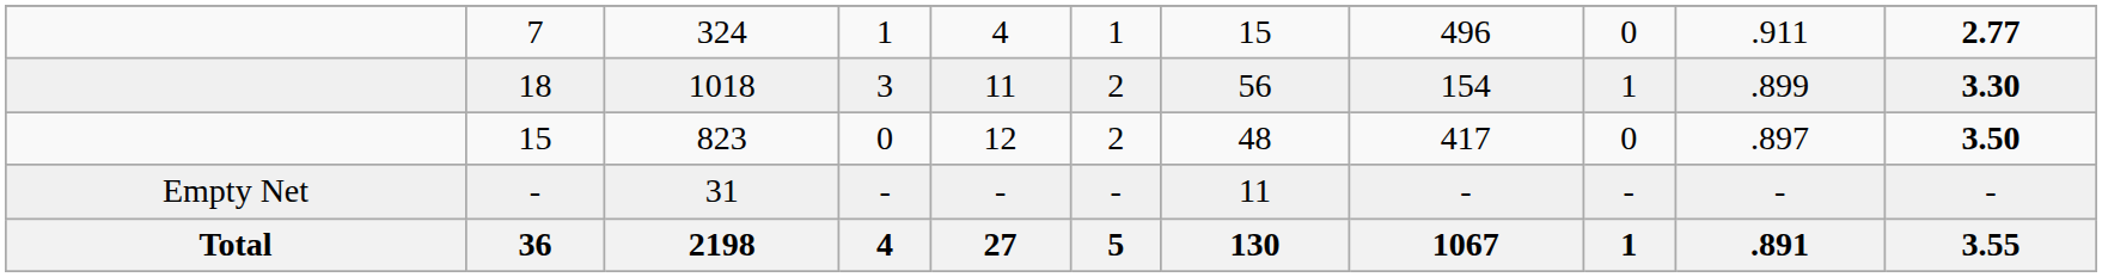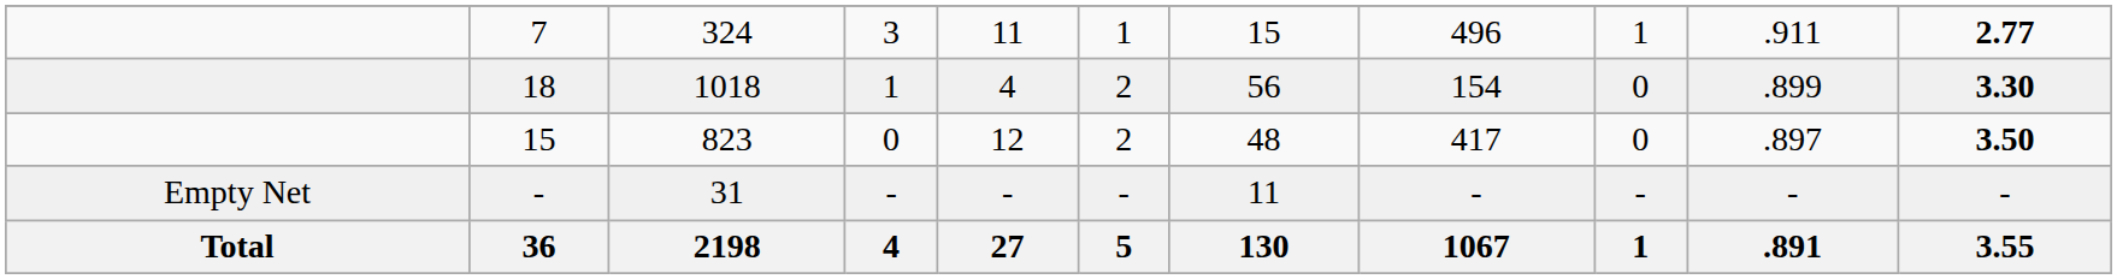7 | column 4: 1 -> 3
7 | column 5: 4 -> 11
7 | column 9: 0 -> 1
18 | column 4: 3 -> 1
18 | column 5: 11 -> 4
18 | column 9: 1 -> 0
